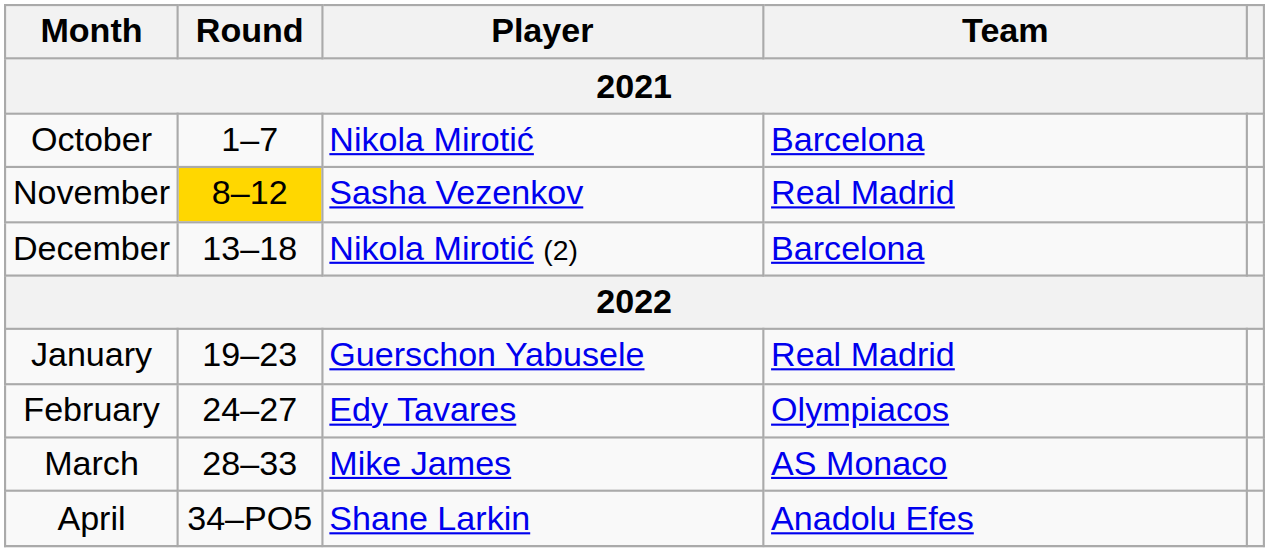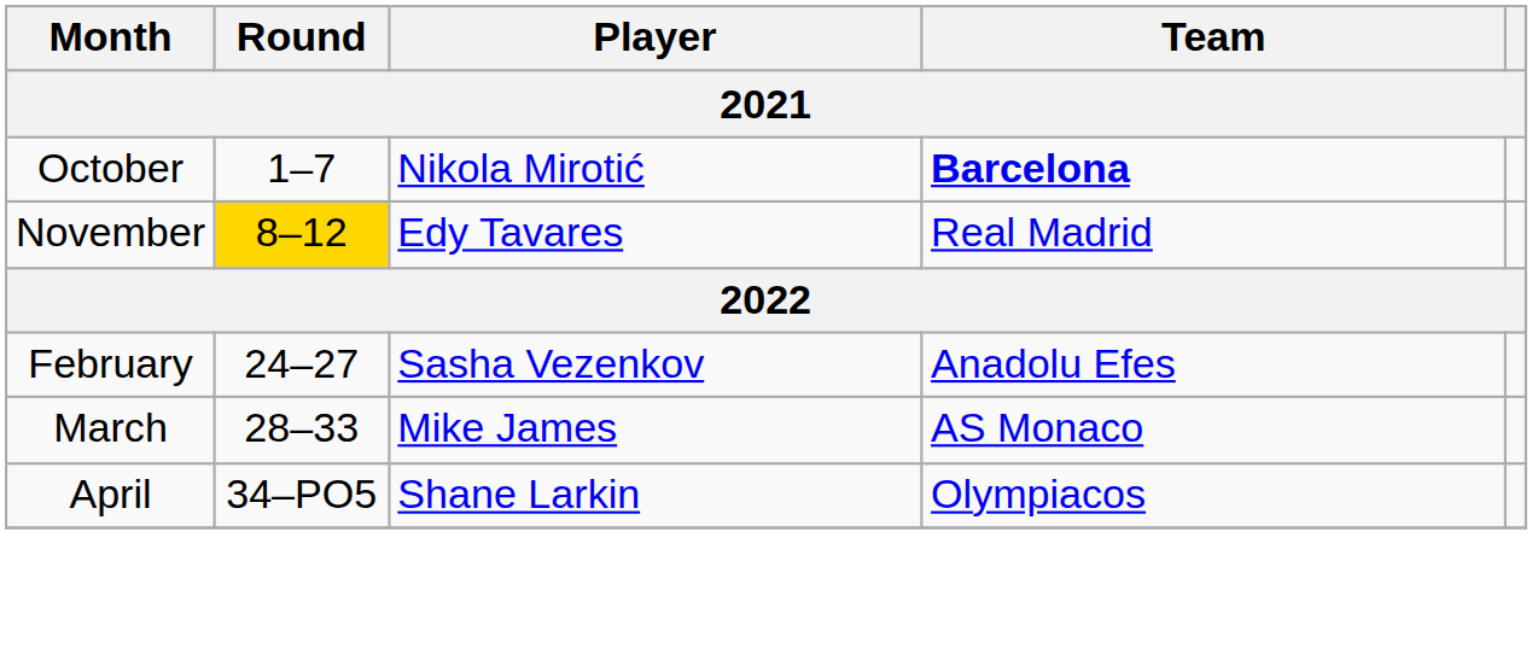October | Team: normal -> bold
November | Player: Sasha Vezenkov -> Edy Tavares
- row: December | 13–18 | Nikola Mirotić (2) | Barcelona
- row: January | 19–23 | Guerschon Yabusele | Real Madrid
February | Player: Edy Tavares -> Sasha Vezenkov
February | Team: Olympiacos -> Anadolu Efes
April | Team: Anadolu Efes -> Olympiacos
